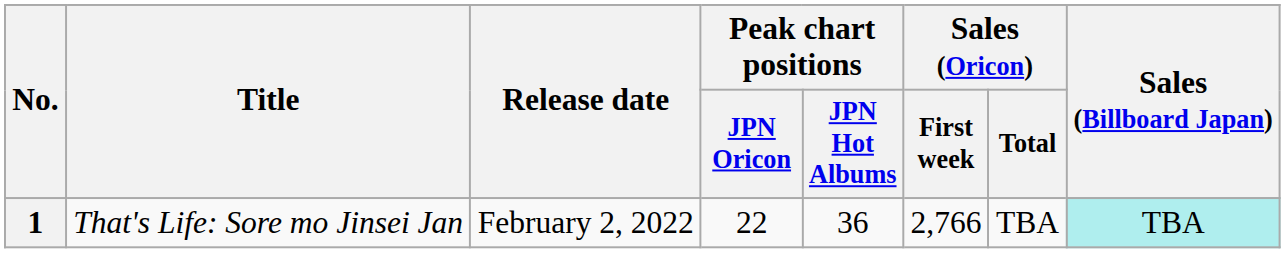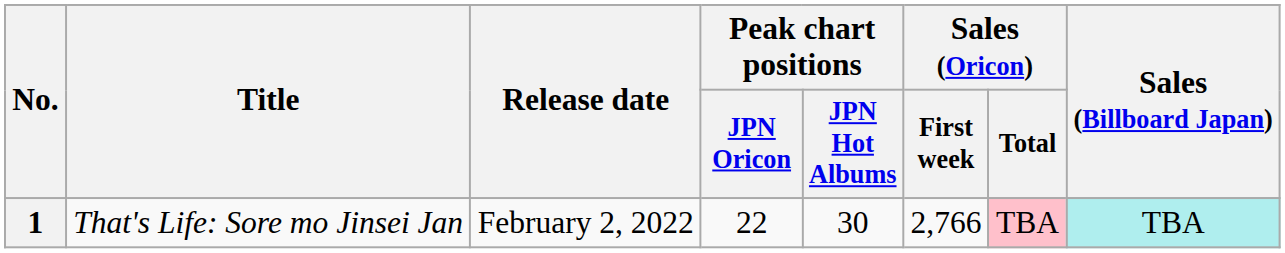1 | Peak chart positions / JPN Hot Albums: 36 -> 30
1 | Sales (Oricon) / Total: no background -> pink background
